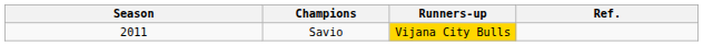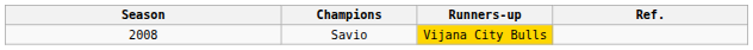Savio | Season: 2011 -> 2008
